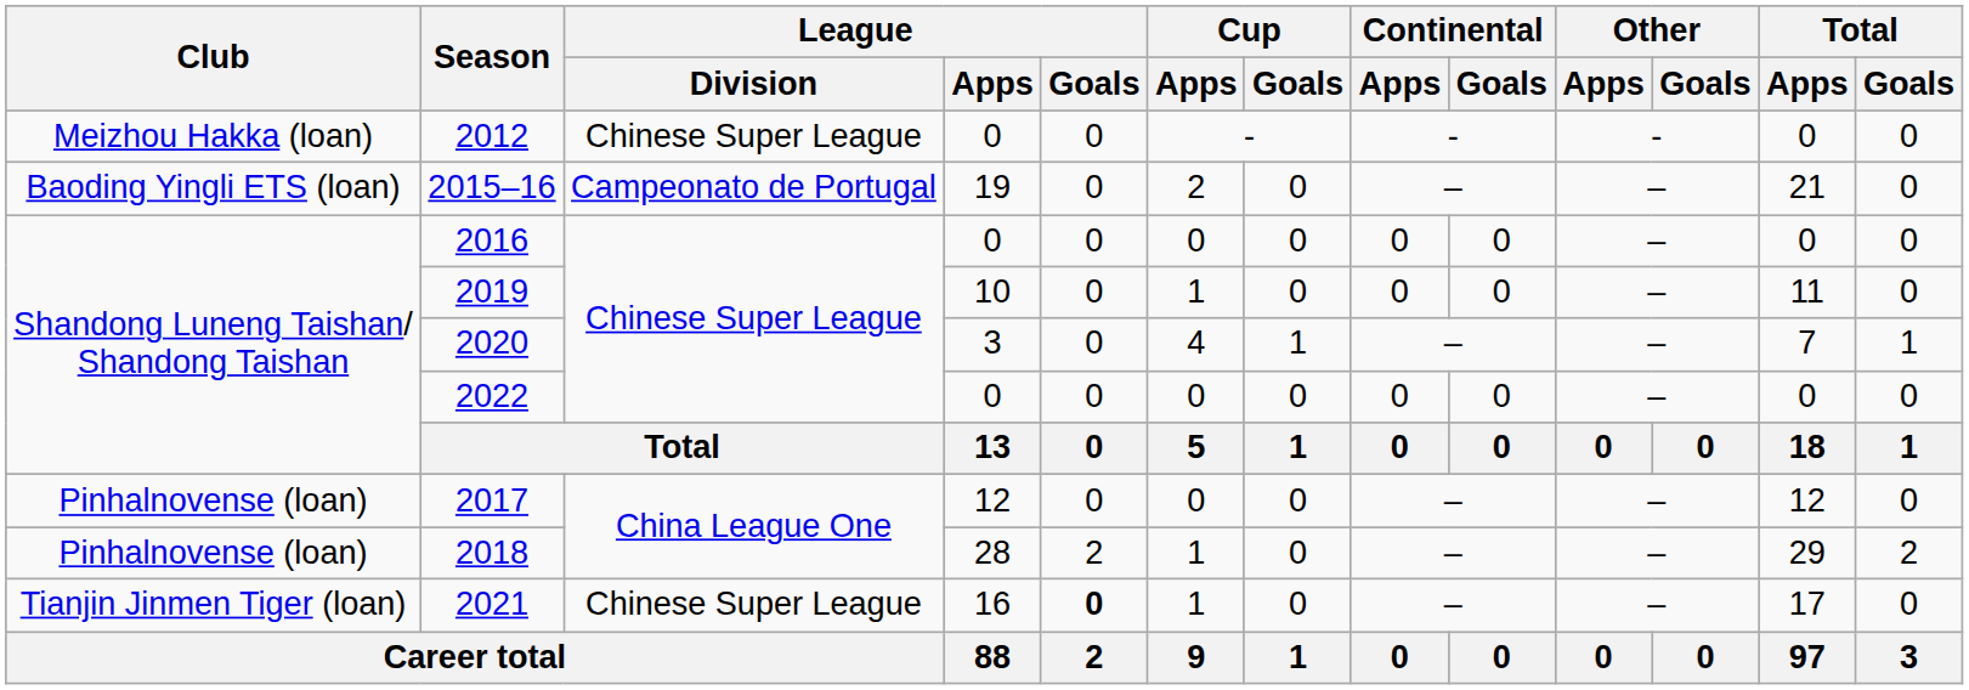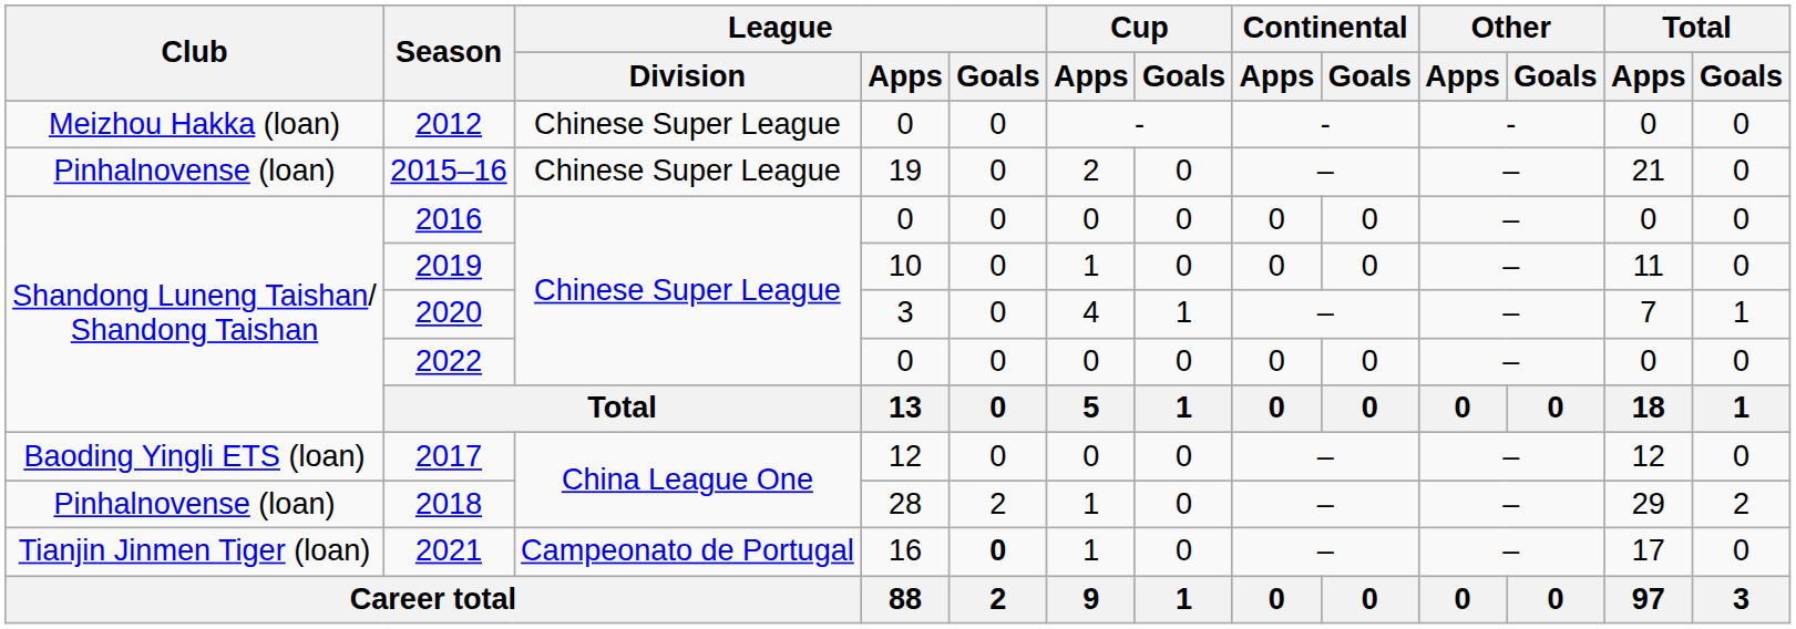2015–16 | Club: Baoding Yingli ETS (loan) -> Pinhalnovense (loan)
2015–16 | League / Division: Campeonato de Portugal -> Chinese Super League
2017 | Club: Pinhalnovense (loan) -> Baoding Yingli ETS (loan)
2021 | League / Division: Chinese Super League -> Campeonato de Portugal
